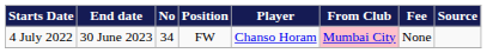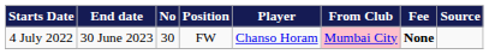4 July 2022 | No: 34 -> 30
4 July 2022 | Fee: normal -> bold
